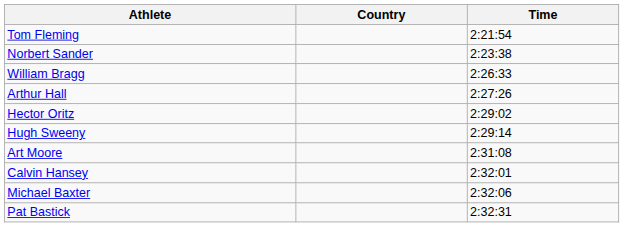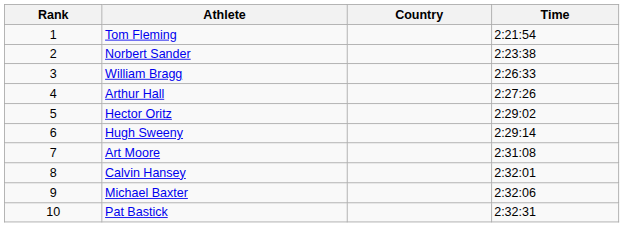+ column: Rank | 1 | 2 | 3 | 4 | 5 | 6 | 7 | 8 | 9 | 10
